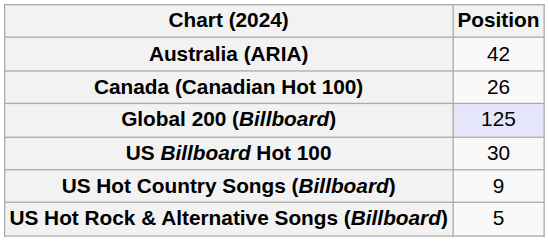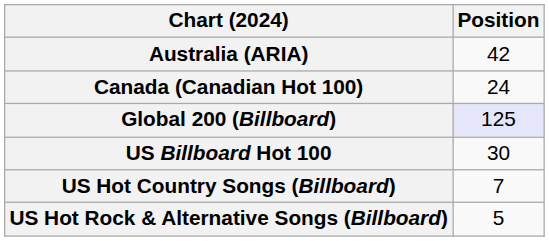Canada (Canadian Hot 100) | Position: 26 -> 24
US Hot Country Songs (Billboard) | Position: 9 -> 7
